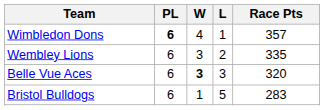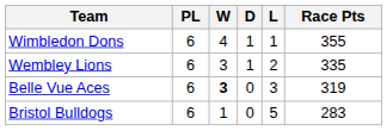+ column: D | 1 | 1 | 0 | 0
Wimbledon Dons | PL: bold -> normal
Wimbledon Dons | Race Pts: 357 -> 355
Belle Vue Aces | Race Pts: 320 -> 319
